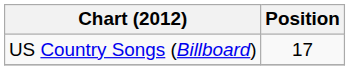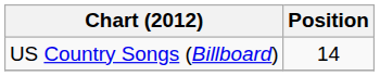US Country Songs (Billboard) | Position: 17 -> 14
